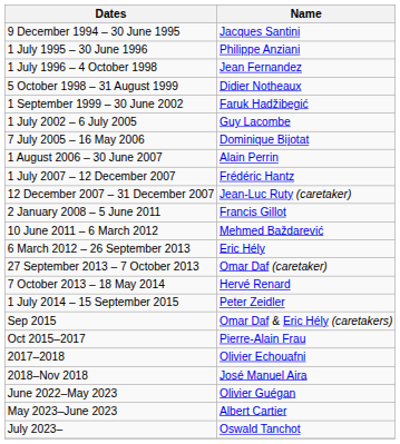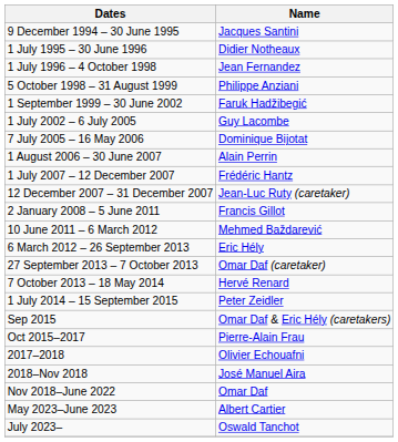1 July 1995 – 30 June 1996 | Name: Philippe Anziani -> Didier Notheaux
5 October 1998 – 31 August 1999 | Name: Didier Notheaux -> Philippe Anziani
+ row: Nov 2018–June 2022 | Omar Daf
- row: June 2022–May 2023 | Olivier Guégan
